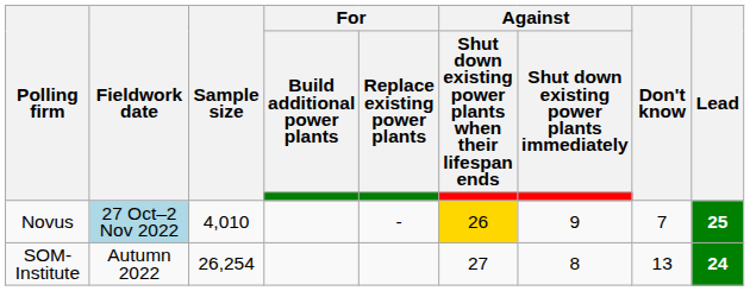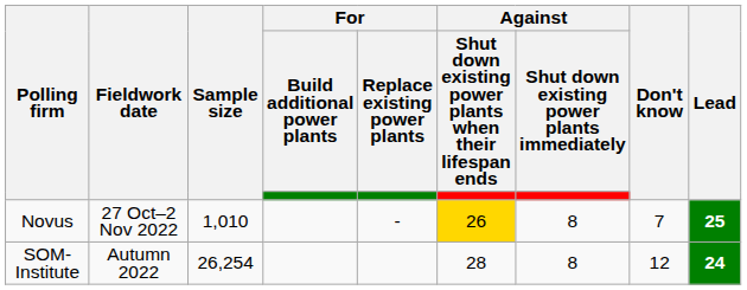Novus | Fieldwork date: lightblue background -> no background
Novus | Sample size: 4,010 -> 1,010
Novus | Against / Shut down existing power plants immediately: 9 -> 8
SOM-Institute | column 6: 27 -> 28
SOM-Institute | Don't know: 13 -> 12
